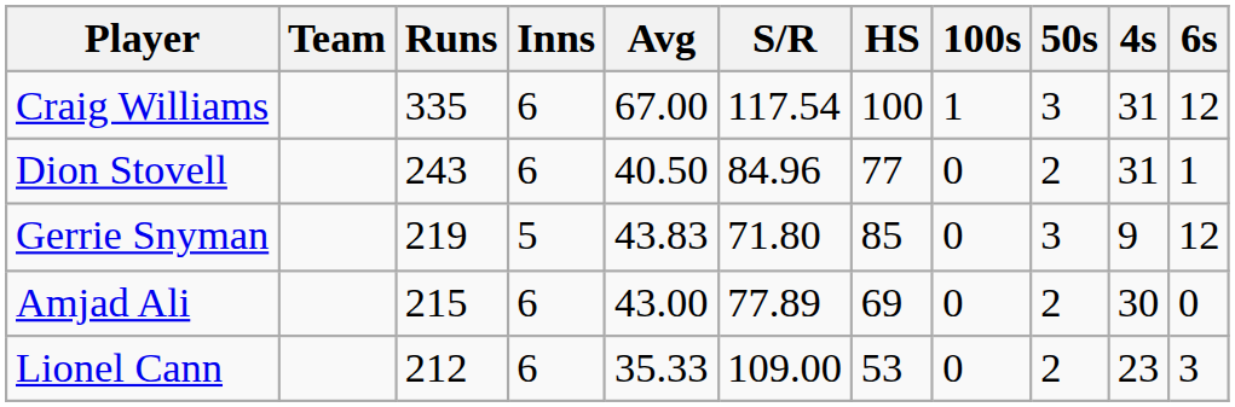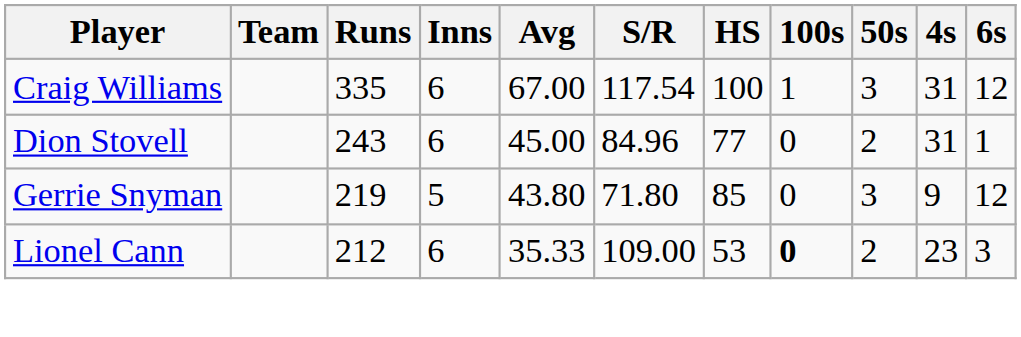Dion Stovell | Avg: 40.50 -> 45.00
Gerrie Snyman | Avg: 43.83 -> 43.80
- row: Amjad Ali | 215 | 6 | 43.00 | 77.89 | 69 | 0 | 2 | 30 | 0
Lionel Cann | 100s: normal -> bold
